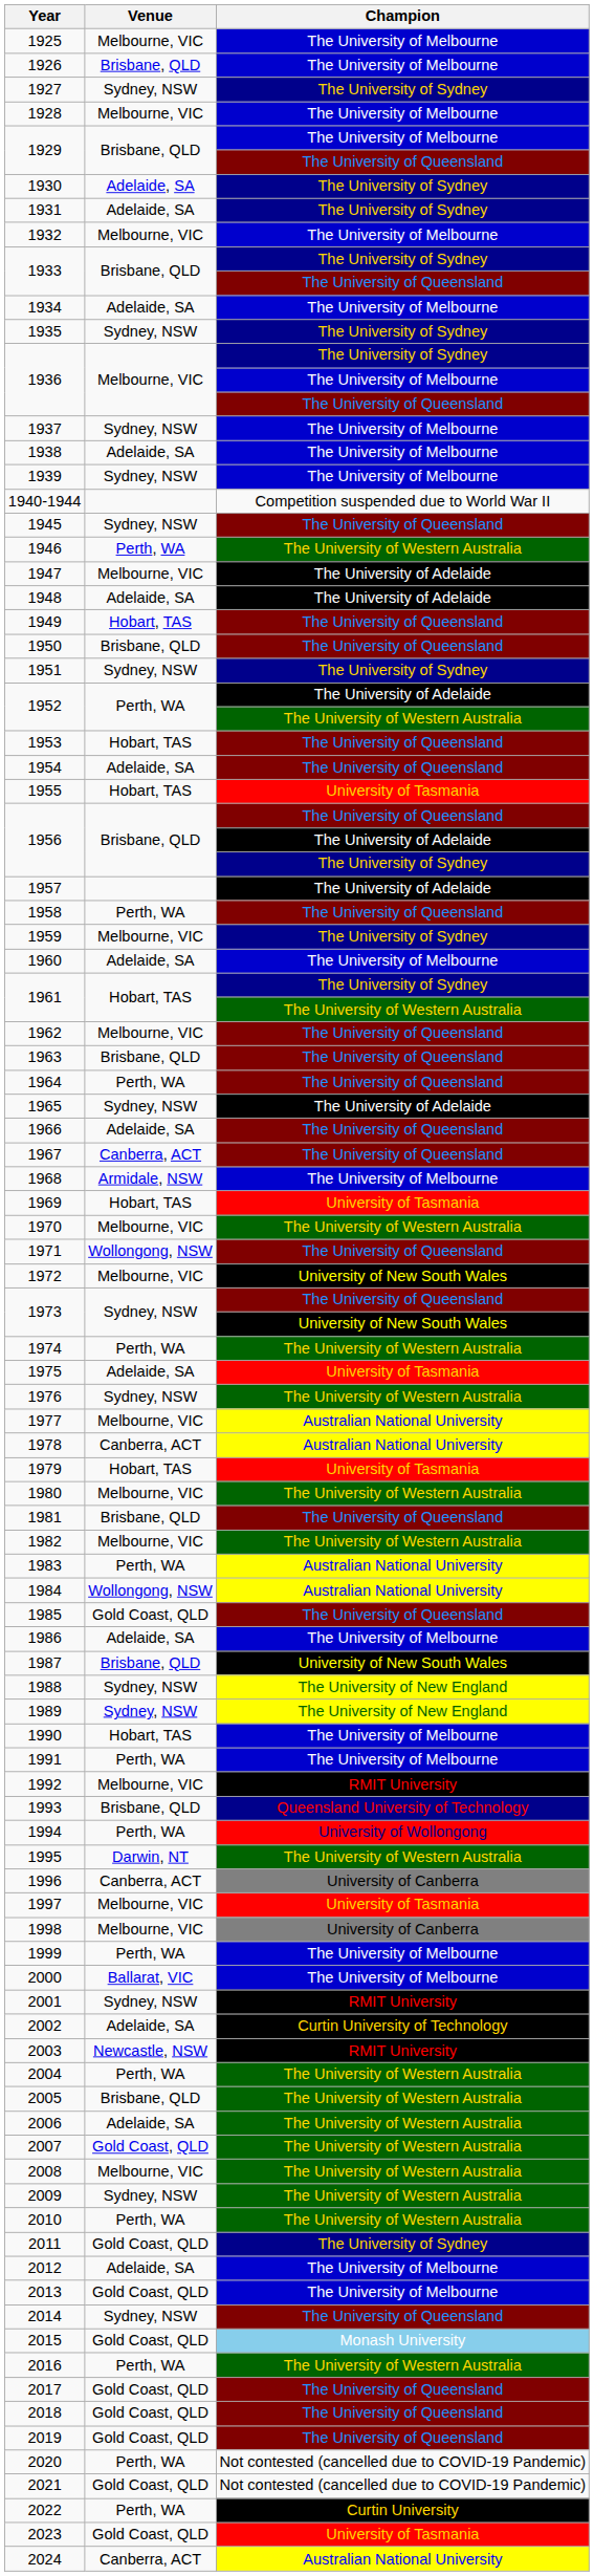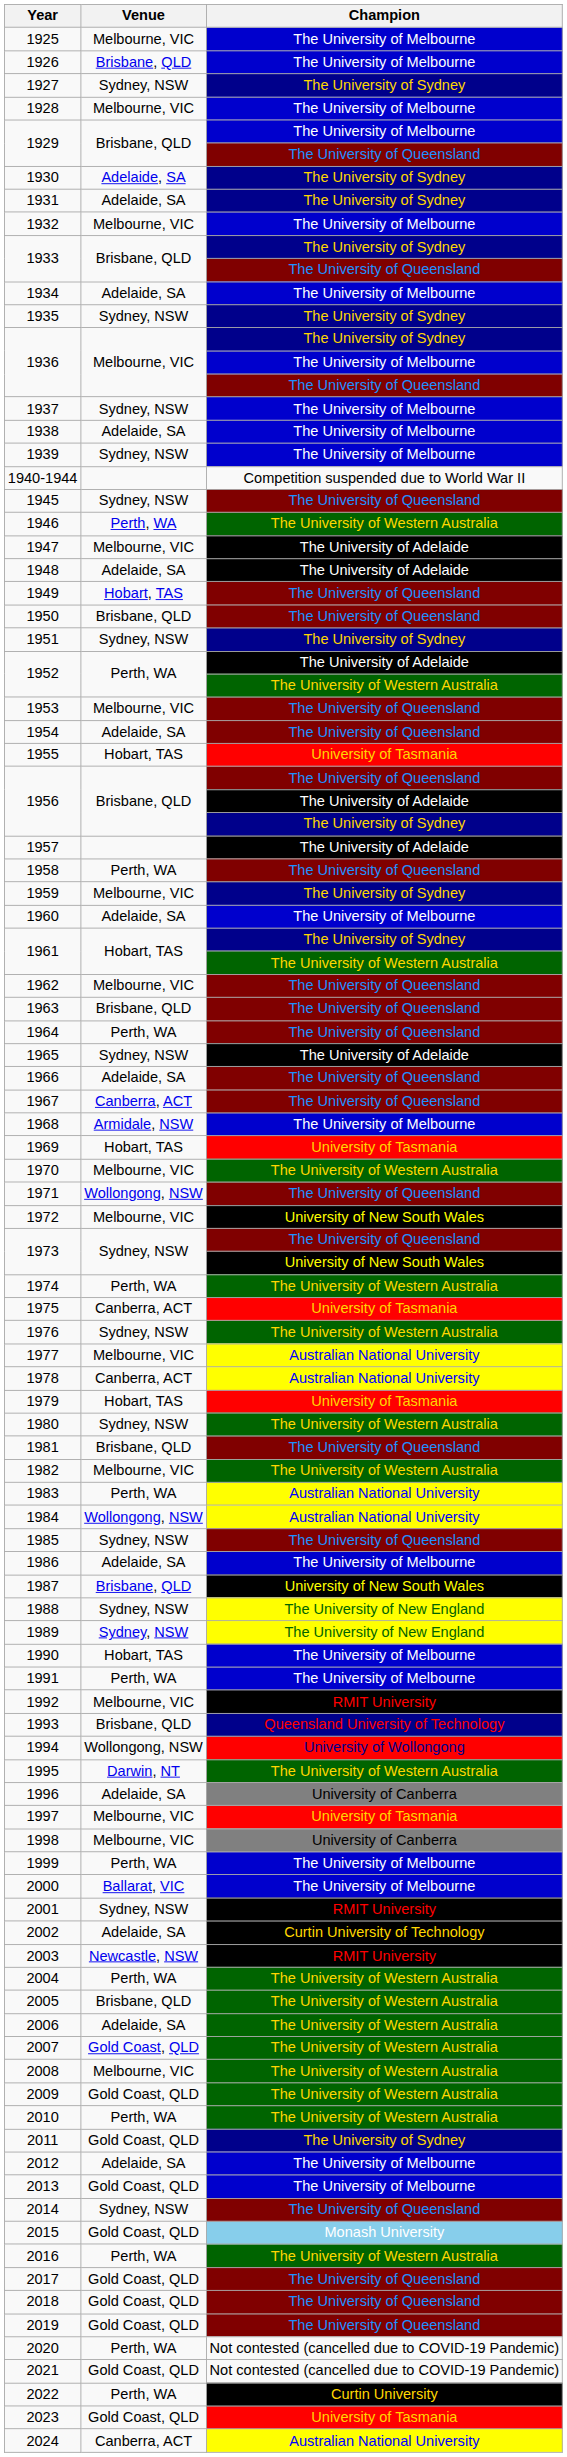1953 | Venue: Hobart, TAS -> Melbourne, VIC
1975 | Venue: Adelaide, SA -> Canberra, ACT
1980 | Venue: Melbourne, VIC -> Sydney, NSW
1985 | Venue: Gold Coast, QLD -> Sydney, NSW
1994 | Venue: Perth, WA -> Wollongong, NSW
1996 | Venue: Canberra, ACT -> Adelaide, SA
2009 | Venue: Sydney, NSW -> Gold Coast, QLD
